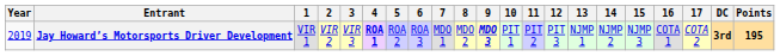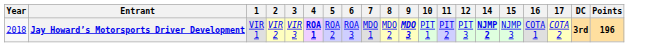- column: 13 | NJMP 1
Jay Howard’s Motorsports Driver Development | Year: 2019 -> 2018
Jay Howard’s Motorsports Driver Development | 14: normal -> bold
Jay Howard’s Motorsports Driver Development | Points: 195 -> 196
